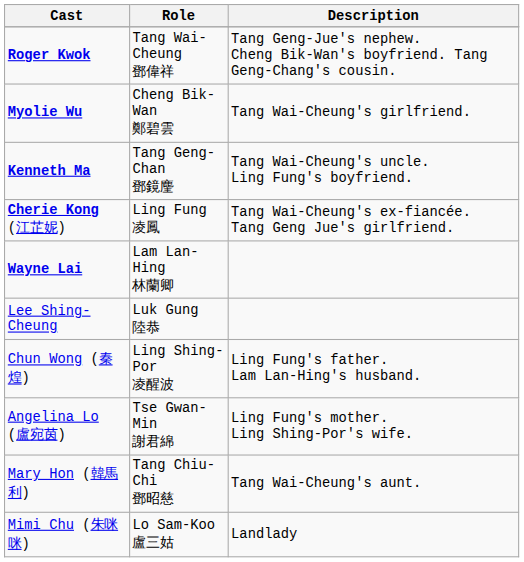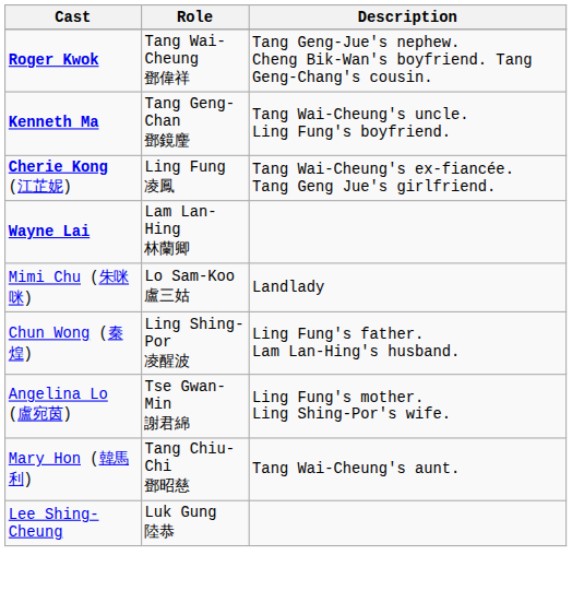- row: Myolie Wu | Cheng Bik-Wan 鄭碧雲 | Tang Wai-Cheung's girlfriend.
rows swapped: Mimi Chu (朱咪咪) <-> Lee Shing-Cheung
